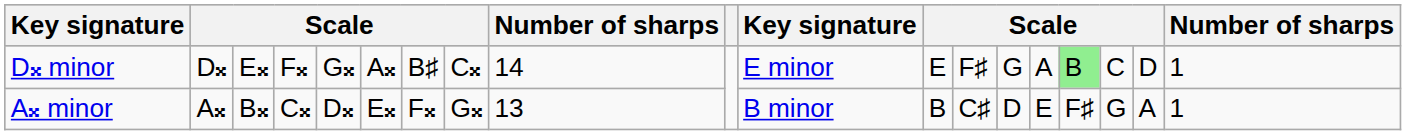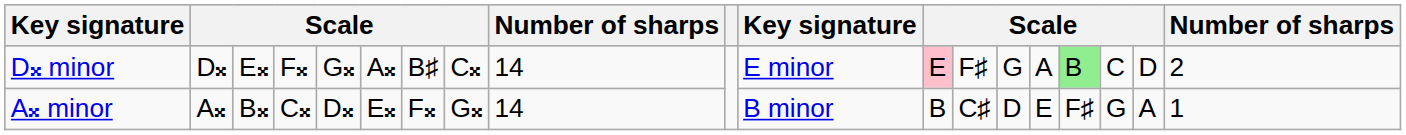D𝄪 minor | column 12: no background -> pink background
D𝄪 minor | column 19: 1 -> 2
A𝄪 minor | column 9: 13 -> 14
